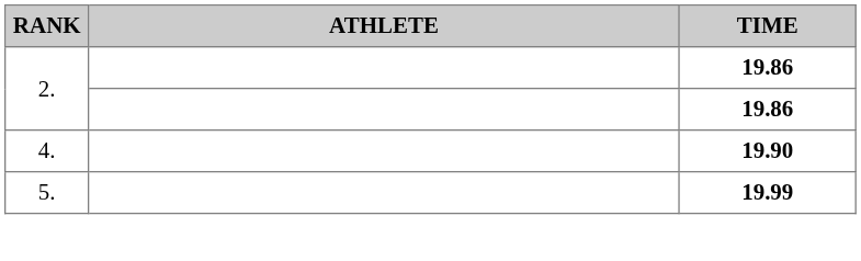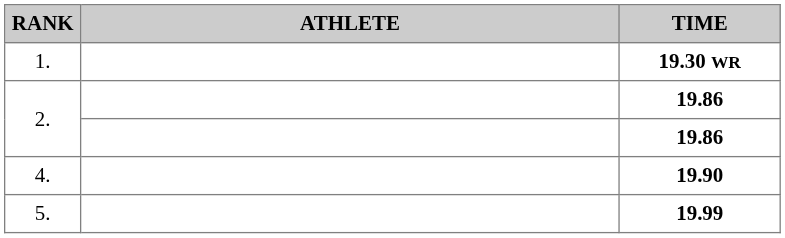+ row: 1. | 19.30 WR
